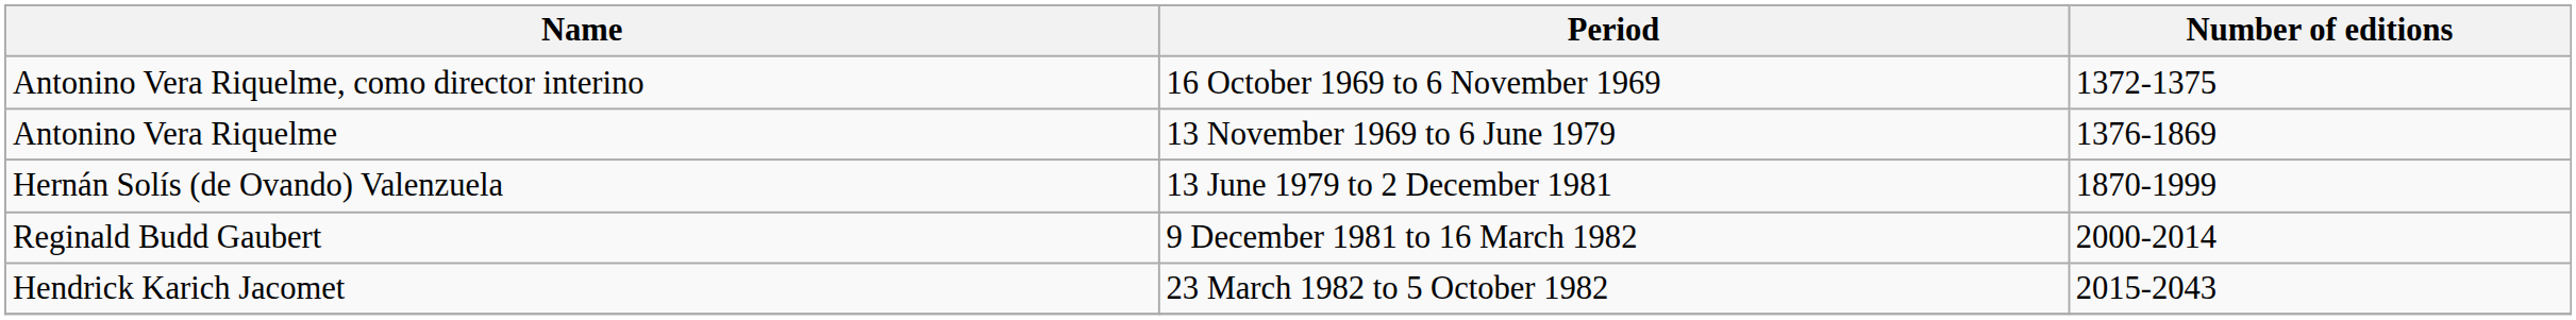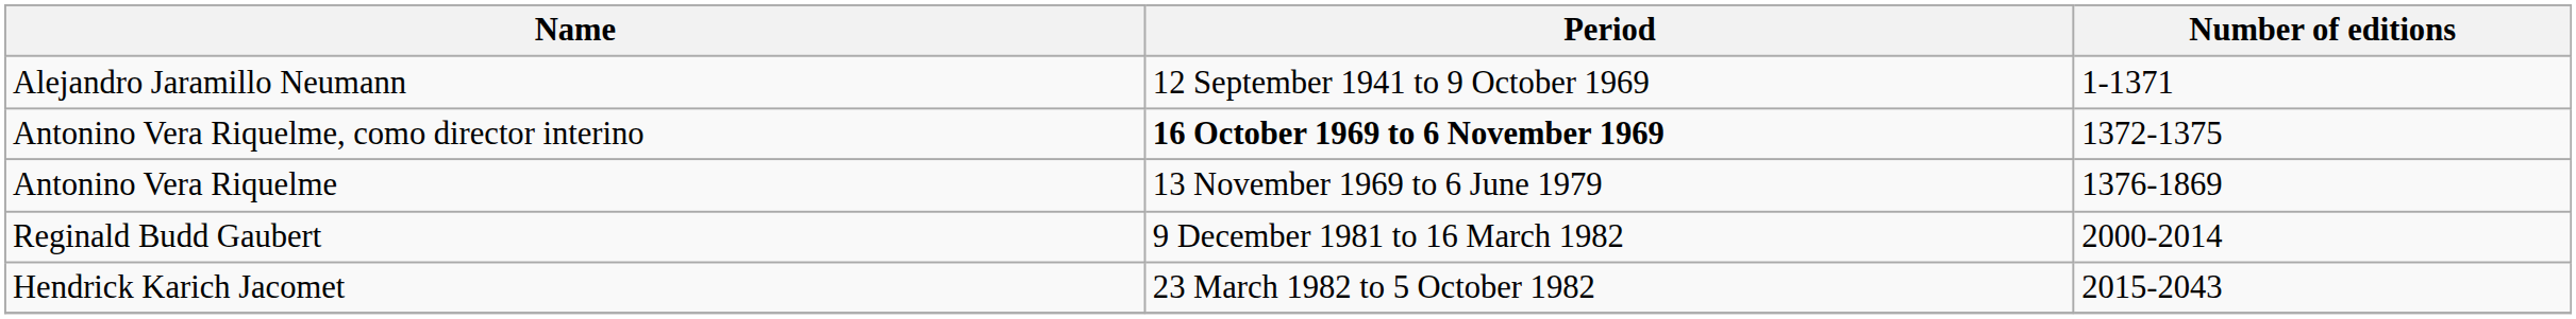+ row: Alejandro Jaramillo Neumann | 12 September 1941 to 9 October 1969 | 1-1371
Antonino Vera Riquelme, como director interino | Period: normal -> bold
- row: Hernán Solís (de Ovando) Valenzuela | 13 June 1979 to 2 December 1981 | 1870-1999
